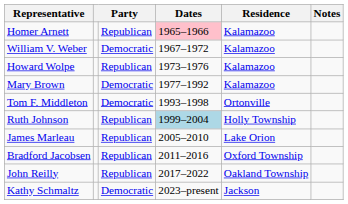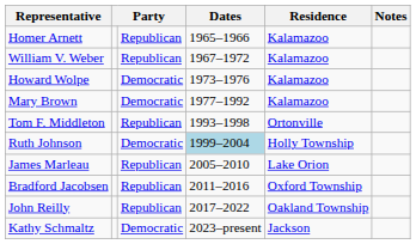Homer Arnett | Dates: pink background -> no background
William V. Weber | column 3: Democratic -> Republican
Howard Wolpe | column 3: Republican -> Democratic
Tom F. Middleton | column 3: Democratic -> Republican
Ruth Johnson | column 3: Republican -> Democratic
